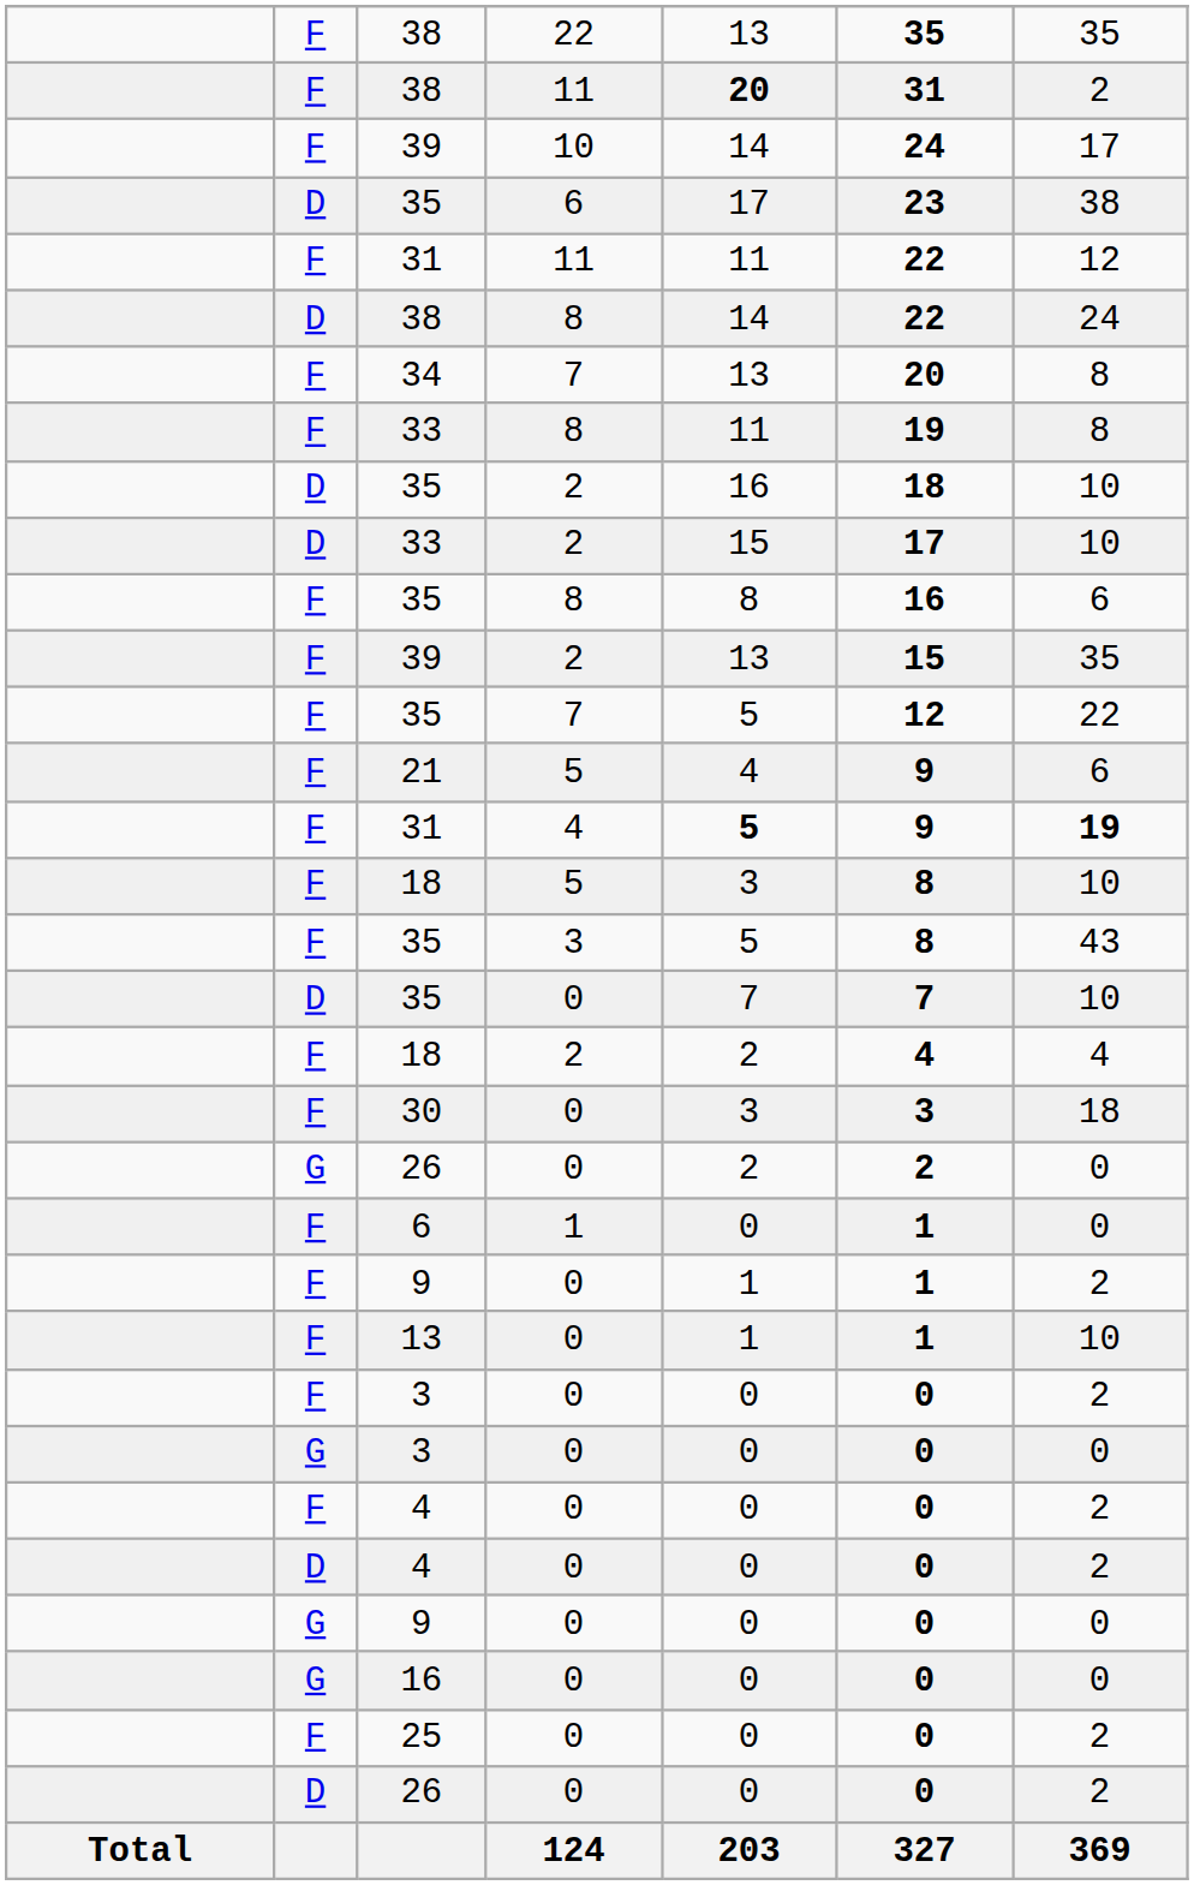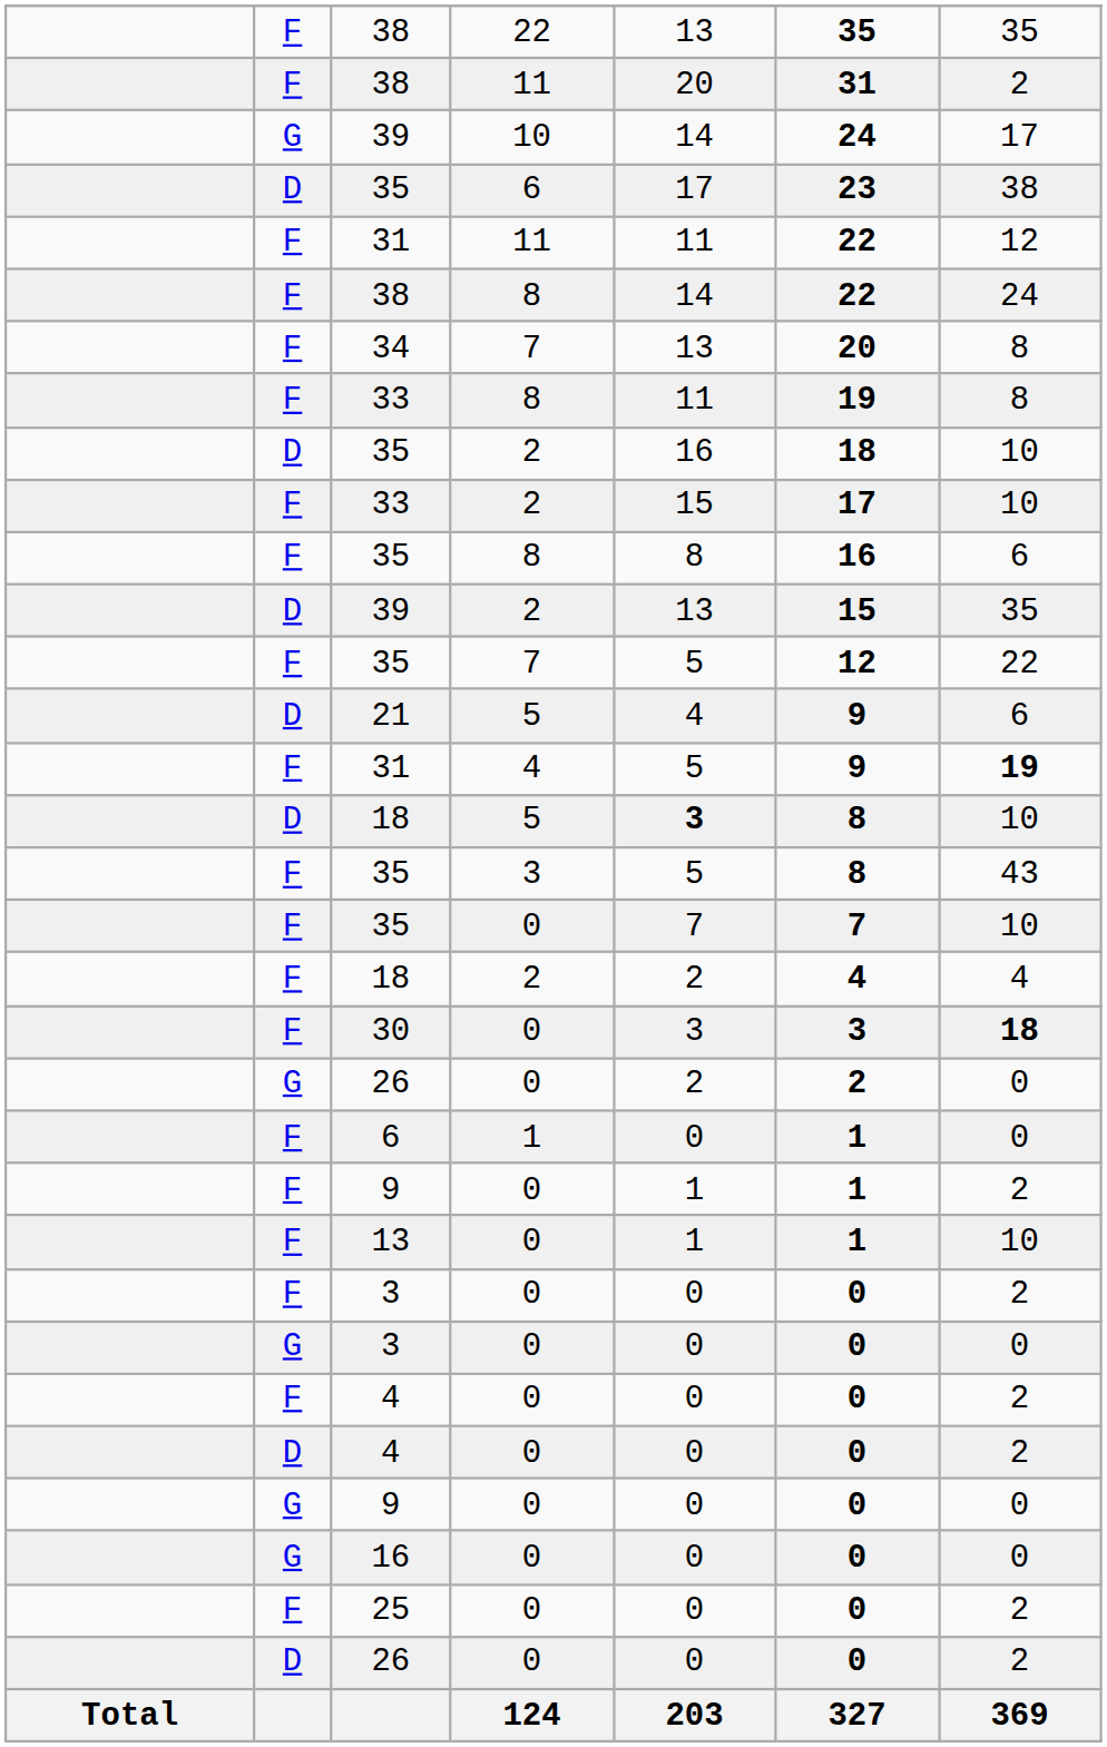38 / 11 | column 5: bold -> normal
39 / 10 | column 2: F -> G
38 / 8 | column 2: D -> F
33 / 2 | column 2: D -> F
39 / 2 | column 2: F -> D
21 | column 2: F -> D
31 / 4 | column 5: bold -> normal
18 / 5 | column 2: F -> D
18 / 5 | column 5: normal -> bold
35 / 0 | column 2: D -> F
30 | column 7: normal -> bold
